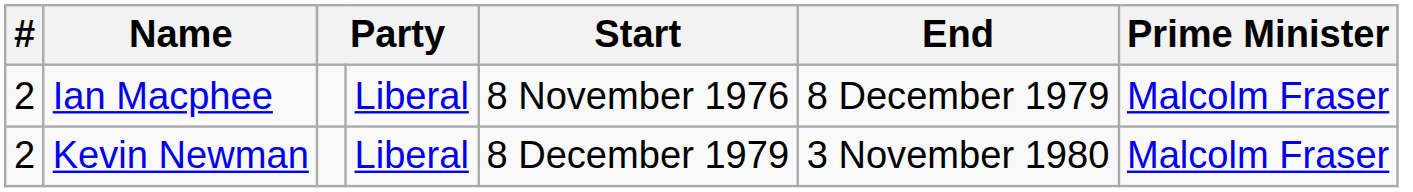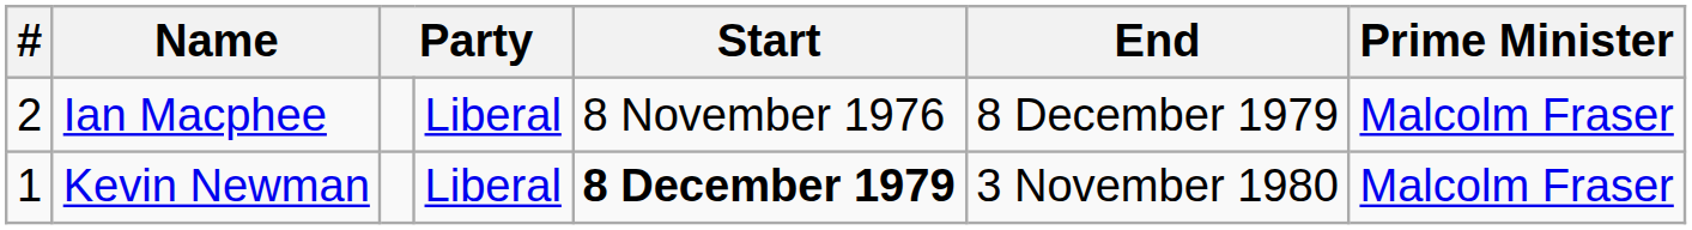Kevin Newman | #: 2 -> 1
Kevin Newman | Start: normal -> bold
